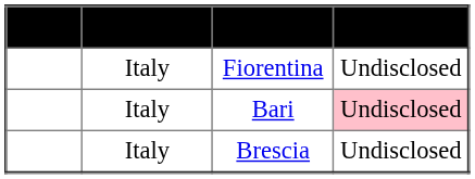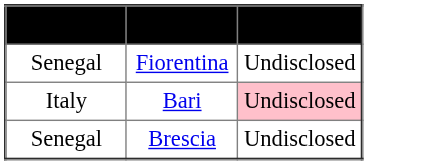- column: Name
Fiorentina | Nationality: Italy -> Senegal
Brescia | Nationality: Italy -> Senegal
